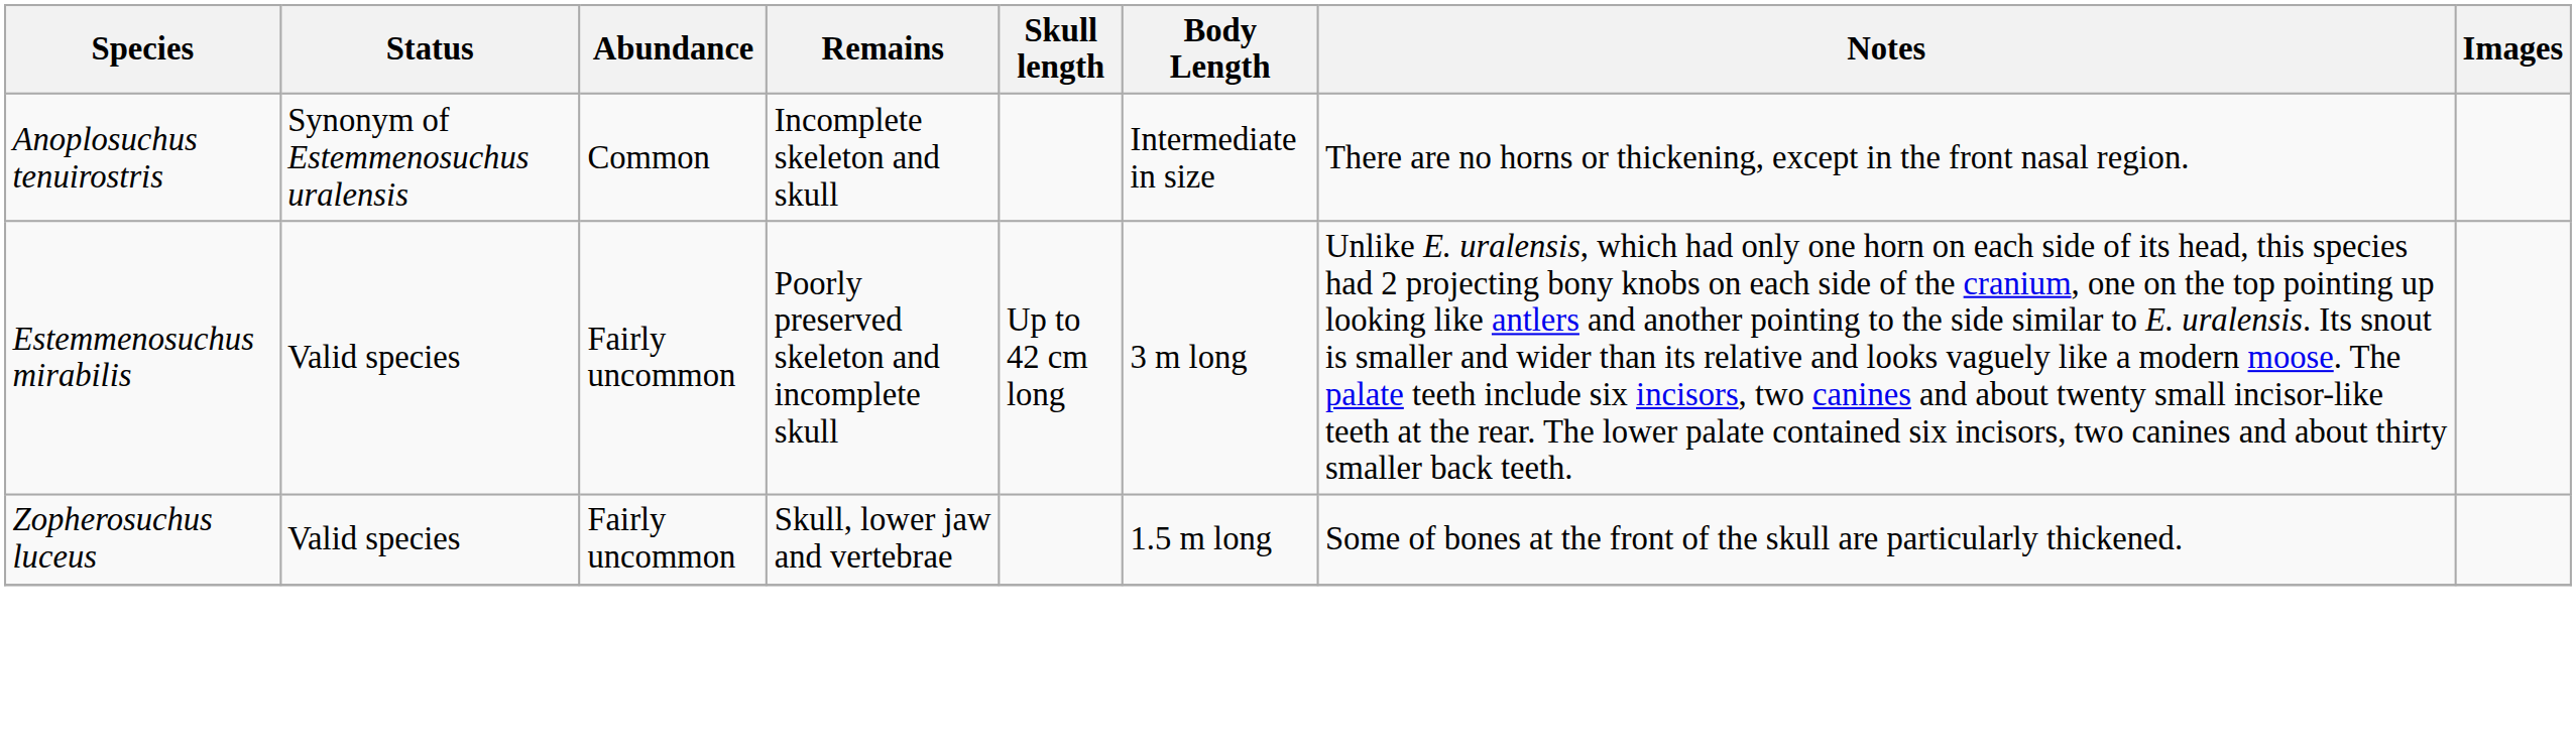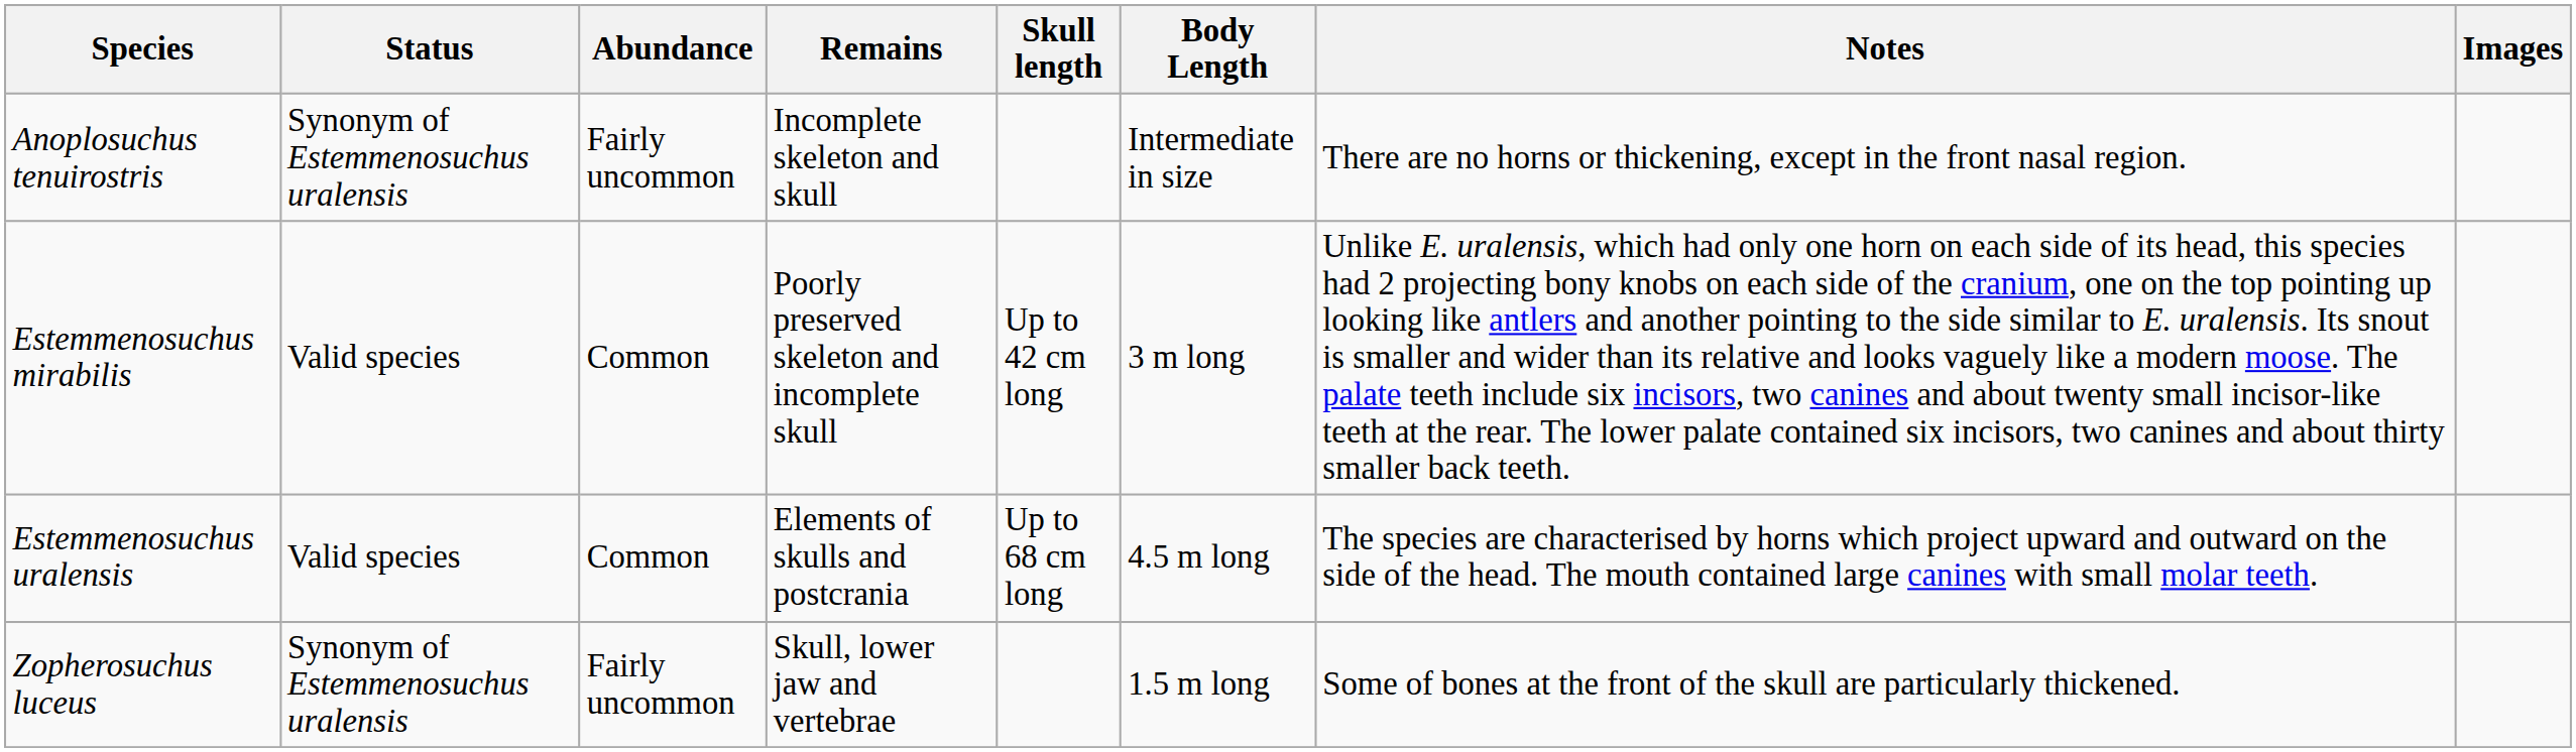Anoplosuchus tenuirostris | Abundance: Common -> Fairly uncommon
Estemmenosuchus mirabilis | Abundance: Fairly uncommon -> Common
+ row: Estemmenosuchus uralensis | Valid species | Common | Elements of skulls and postcrania | Up to 68 cm long | 4.5 m long | The species are characterised by horns which project upward and outward on the side of the head. The mouth contained large canines with small molar teeth.
Zopherosuchus luceus | Status: Valid species -> Synonym of Estemmenosuchus uralensis
